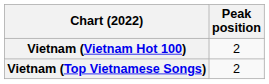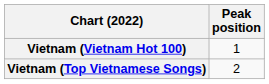Vietnam (Vietnam Hot 100) | Peak position: 2 -> 1
